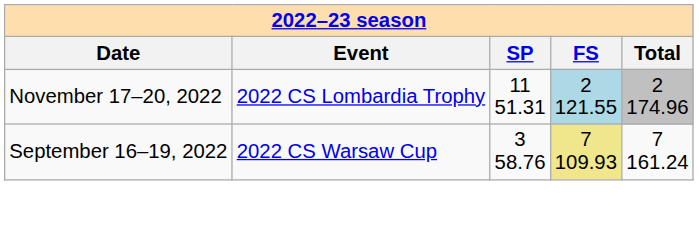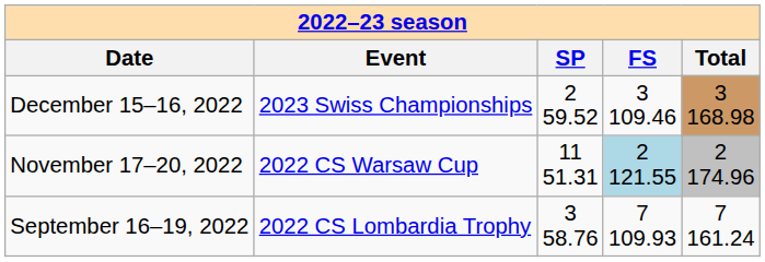+ row: December 15–16, 2022 | 2023 Swiss Championships | 2 59.52 | 3 109.46 | 3 168.98
November 17–20, 2022 | Event: 2022 CS Lombardia Trophy -> 2022 CS Warsaw Cup
September 16–19, 2022 | Event: 2022 CS Warsaw Cup -> 2022 CS Lombardia Trophy
September 16–19, 2022 | FS: khaki background -> no background
